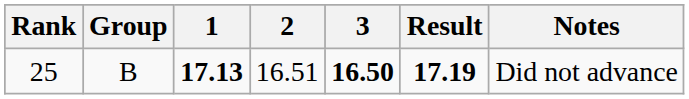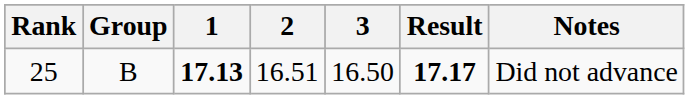25 | 3: bold -> normal
25 | Result: 17.19 -> 17.17
